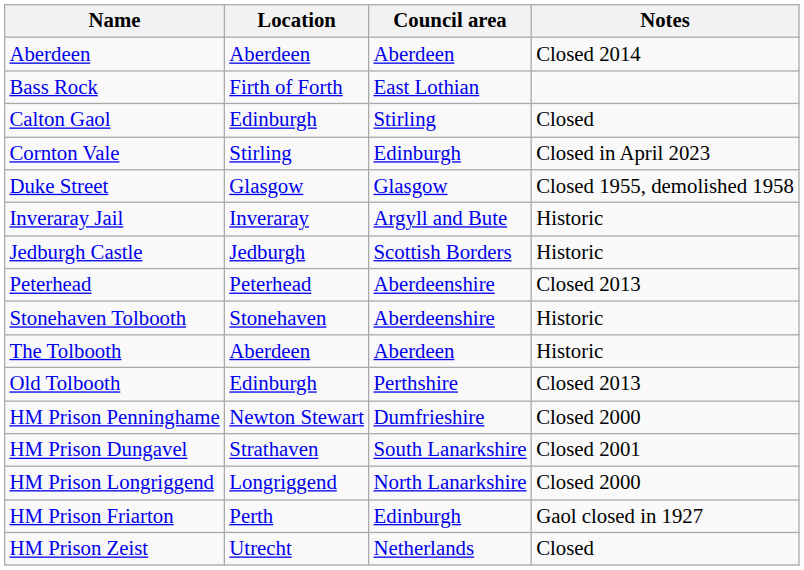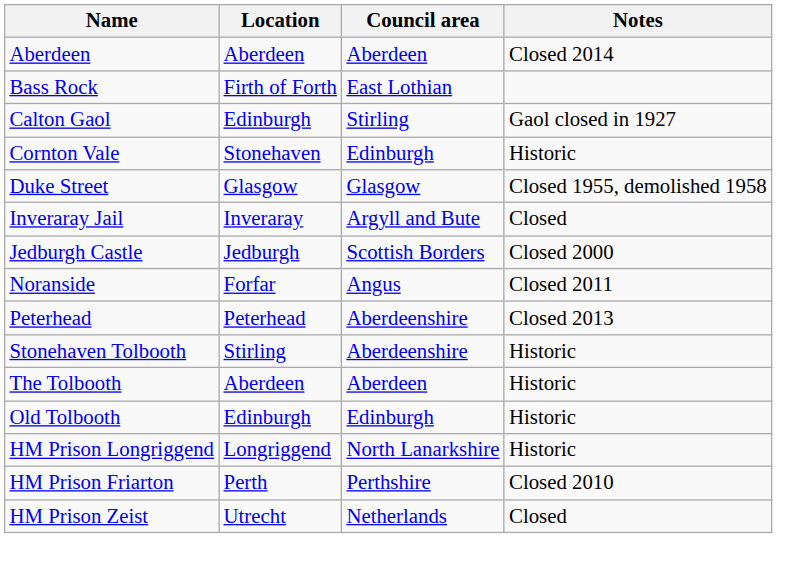Calton Gaol | Notes: Closed -> Gaol closed in 1927
Cornton Vale | Location: Stirling -> Stonehaven
Cornton Vale | Notes: Closed in April 2023 -> Historic
Inveraray Jail | Notes: Historic -> Closed
Jedburgh Castle | Notes: Historic -> Closed 2000
+ row: Noranside | Forfar | Angus | Closed 2011
Stonehaven Tolbooth | Location: Stonehaven -> Stirling
Old Tolbooth | Council area: Perthshire -> Edinburgh
Old Tolbooth | Notes: Closed 2013 -> Historic
- row: HM Prison Penninghame | Newton Stewart | Dumfrieshire | Closed 2000
- row: HM Prison Dungavel | Strathaven | South Lanarkshire | Closed 2001
HM Prison Longriggend | Notes: Closed 2000 -> Historic
HM Prison Friarton | Council area: Edinburgh -> Perthshire
HM Prison Friarton | Notes: Gaol closed in 1927 -> Closed 2010
